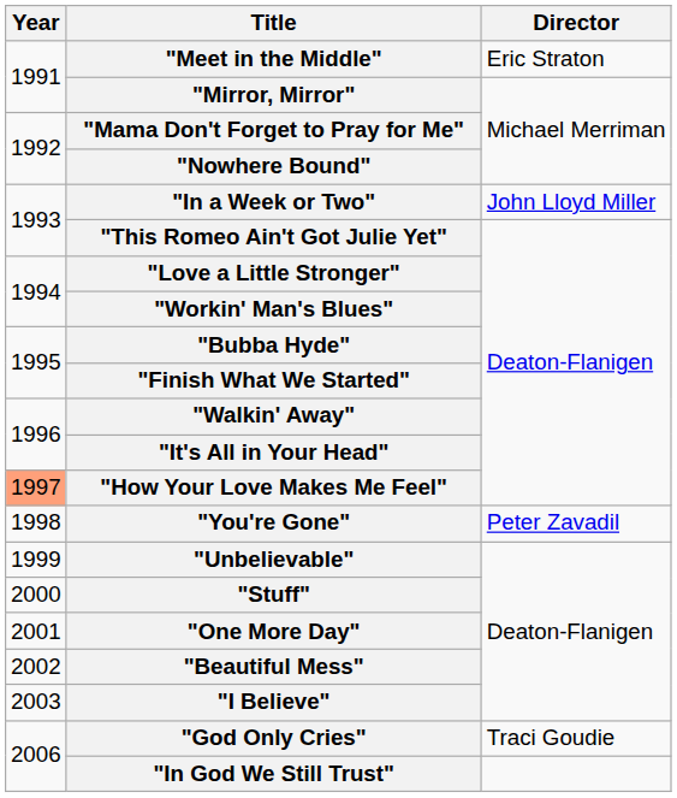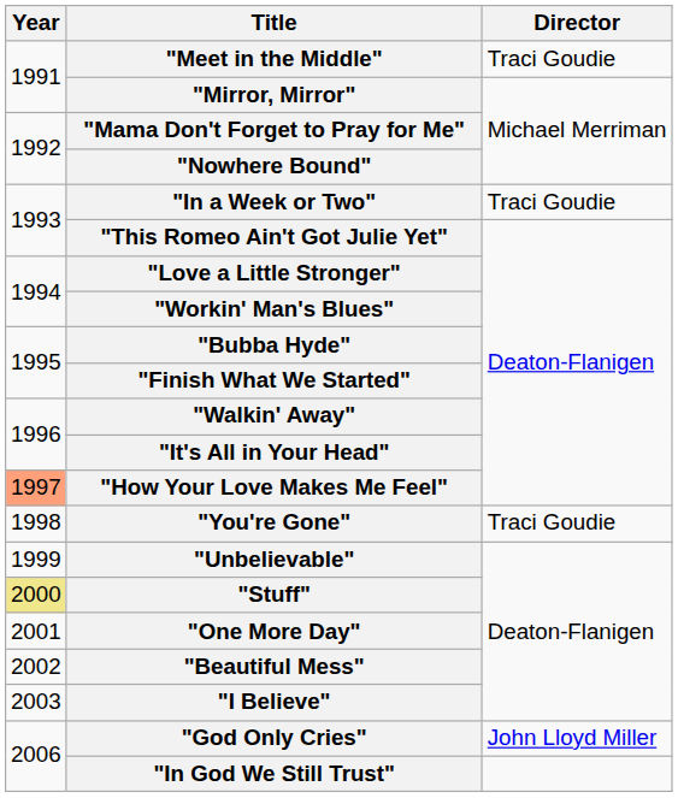"Meet in the Middle" | Director: Eric Straton -> Traci Goudie
"In a Week or Two" | Director: John Lloyd Miller -> Traci Goudie
"You're Gone" | Director: Peter Zavadil -> Traci Goudie
"Stuff" | Year: no background -> khaki background
"God Only Cries" | Director: Traci Goudie -> John Lloyd Miller
